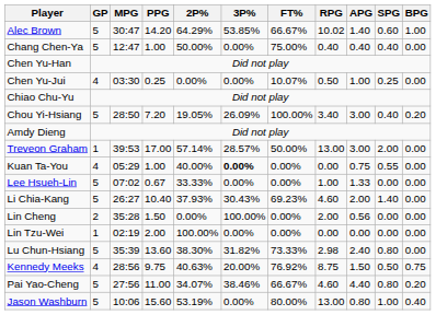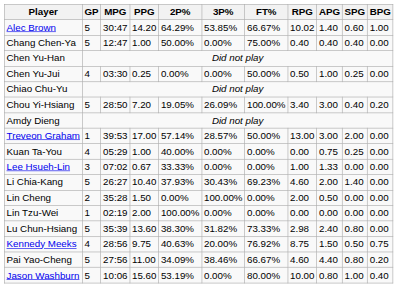Chen Yu-Jui | FT%: 10.07% -> 50.00%
Kuan Ta-You | 3P%: bold -> normal
Kuan Ta-You | SPG: 0.55 -> 0.25
Lee Hsueh-Lin | GP: 5 -> 3
Lin Cheng | APG: 0.56 -> 0.50
Pai Yao-Cheng | 2P%: 34.07% -> 34.09%
Jason Washburn | RPG: 13.00 -> 10.00
